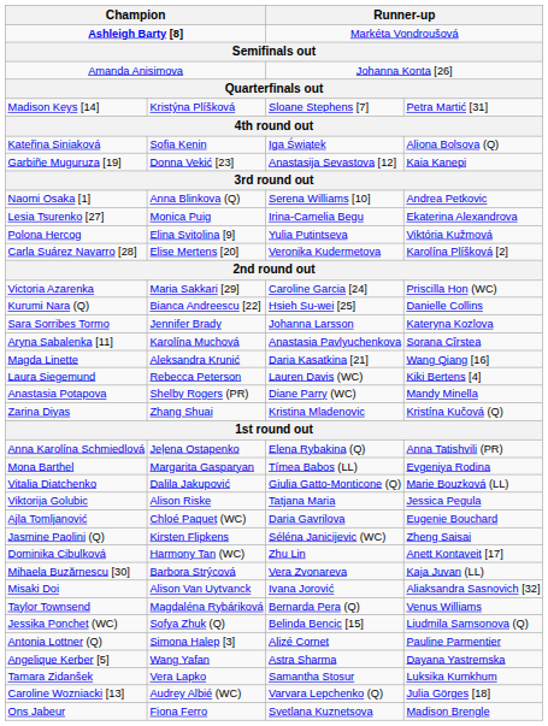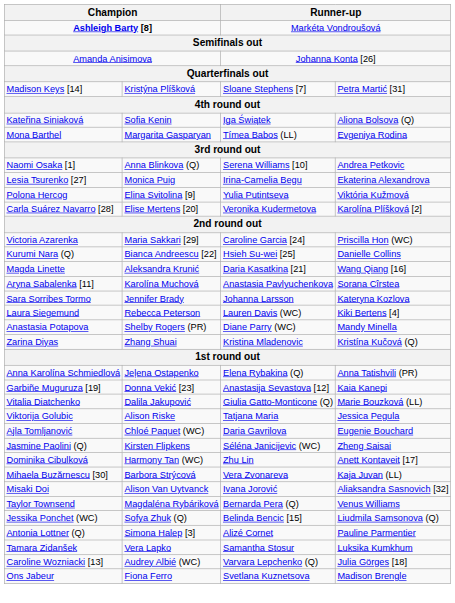rows swapped: Garbiñe Muguruza [19] <-> Mona Barthel
rows swapped: Magda Linette <-> Sara Sorribes Tormo
- row: Angelique Kerber [5] | Wang Yafan | Astra Sharma | Dayana Yastremska
